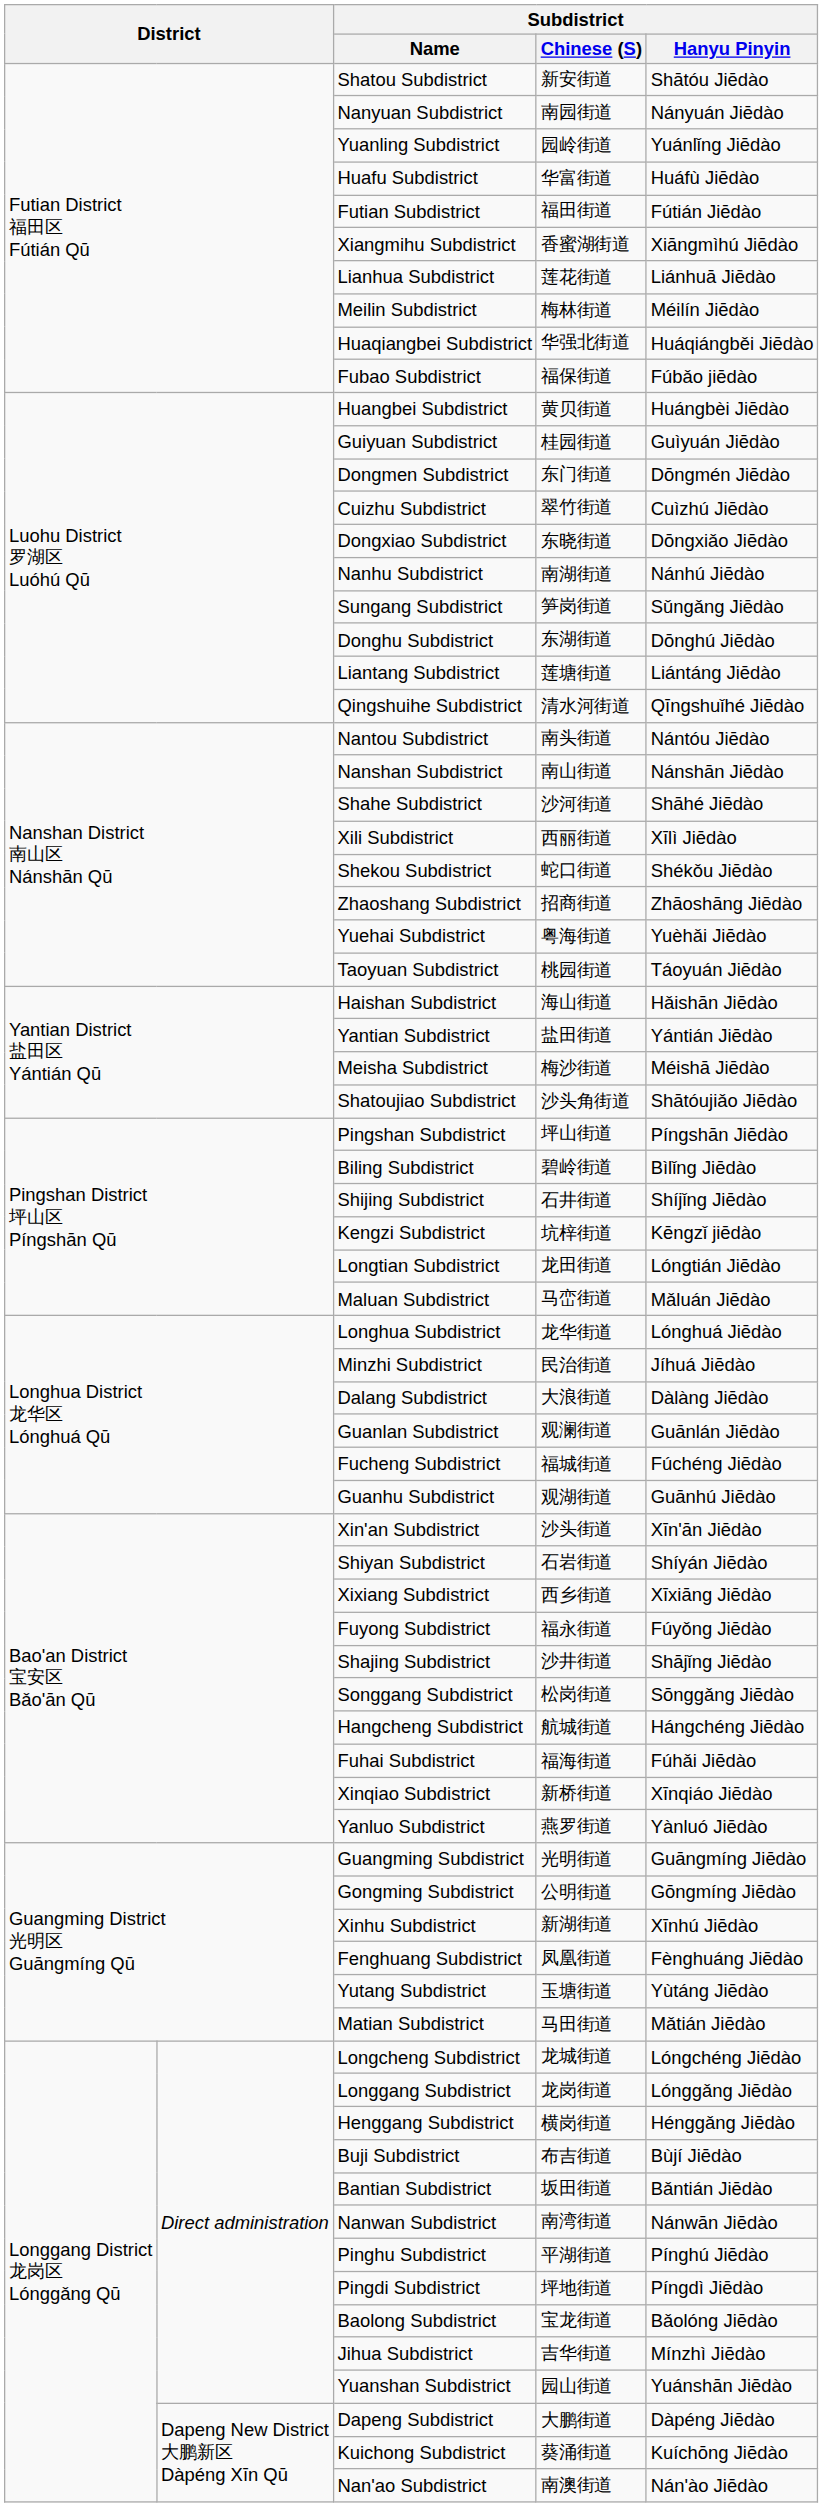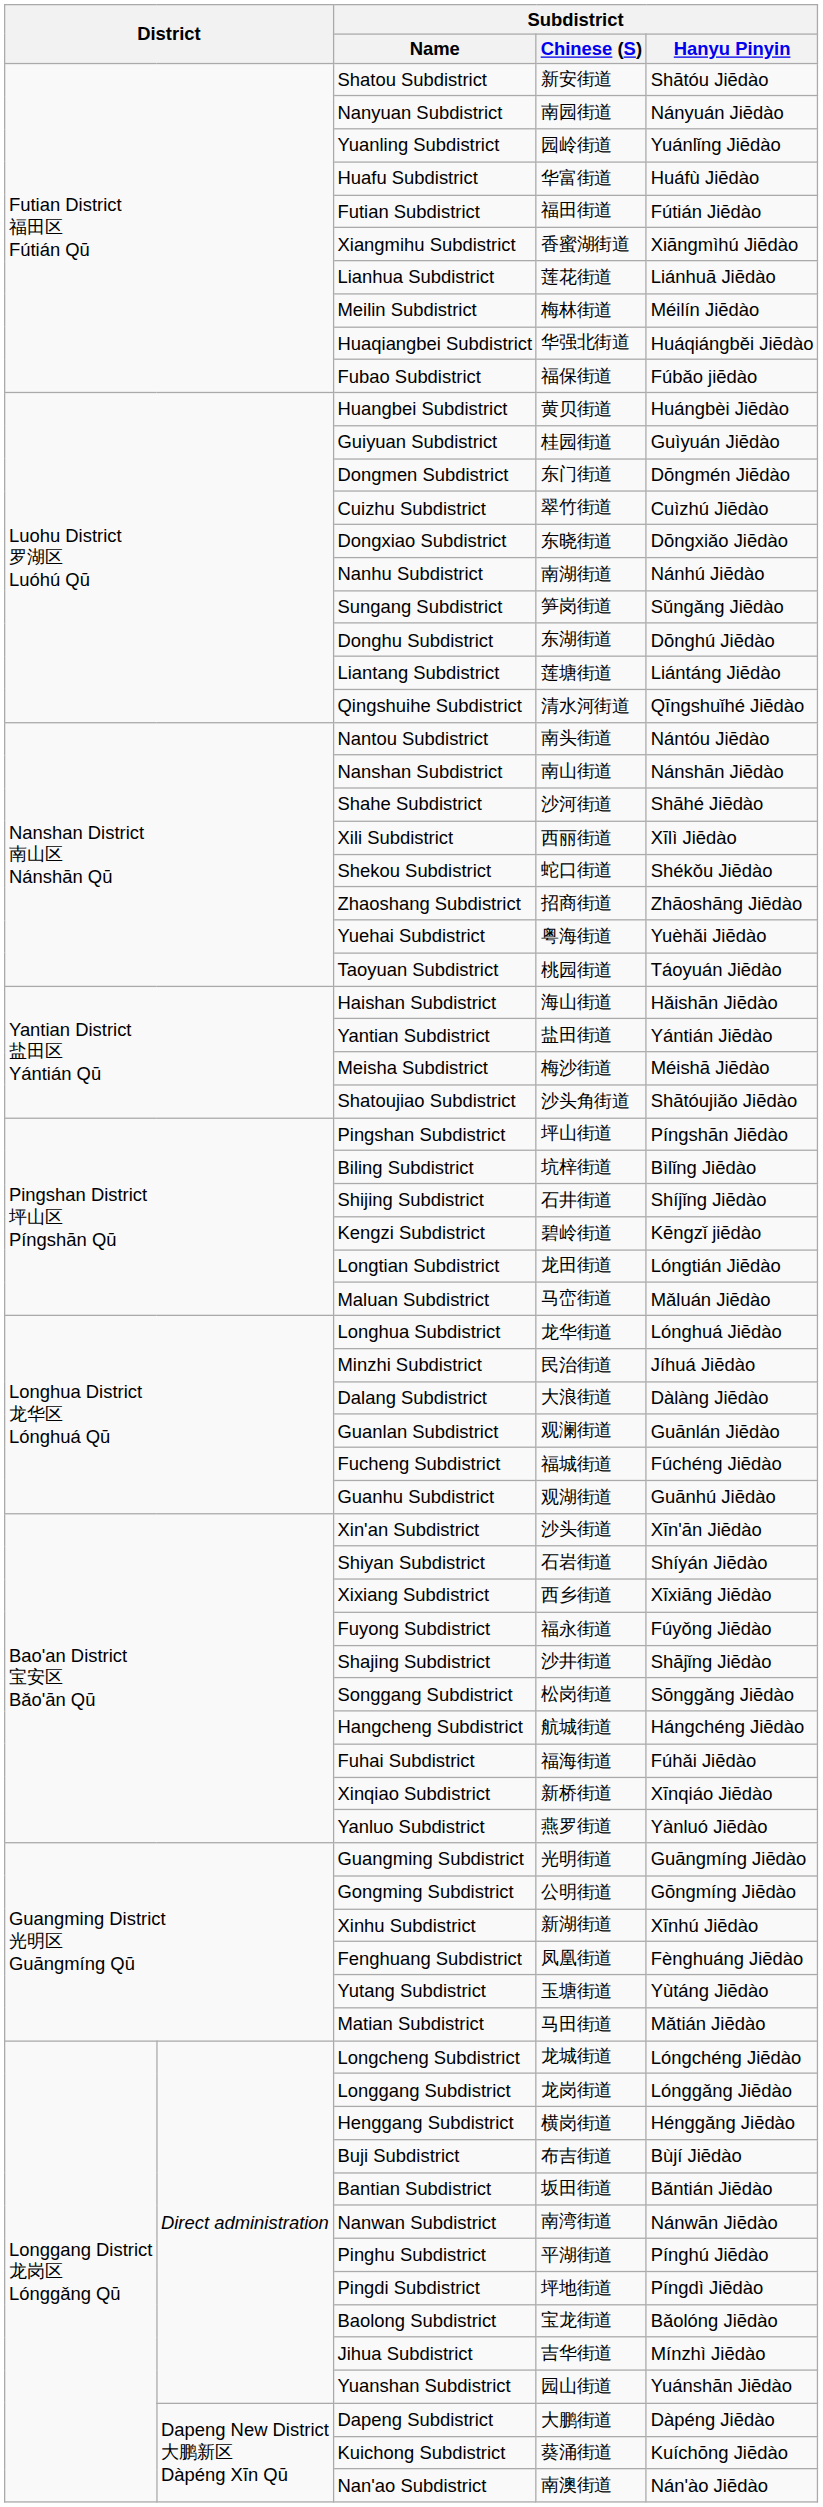Biling Subdistrict | Subdistrict / Chinese (S): 碧岭街道 -> 坑梓街道
Kengzi Subdistrict | Subdistrict / Chinese (S): 坑梓街道 -> 碧岭街道
